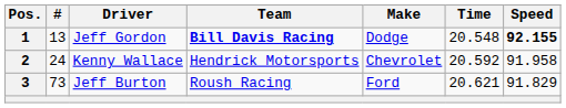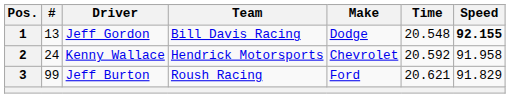1 | Team: bold -> normal
3 | #: 73 -> 99
